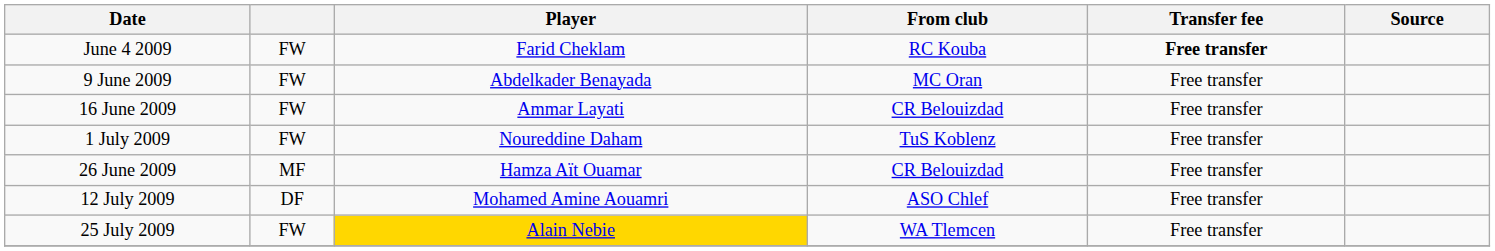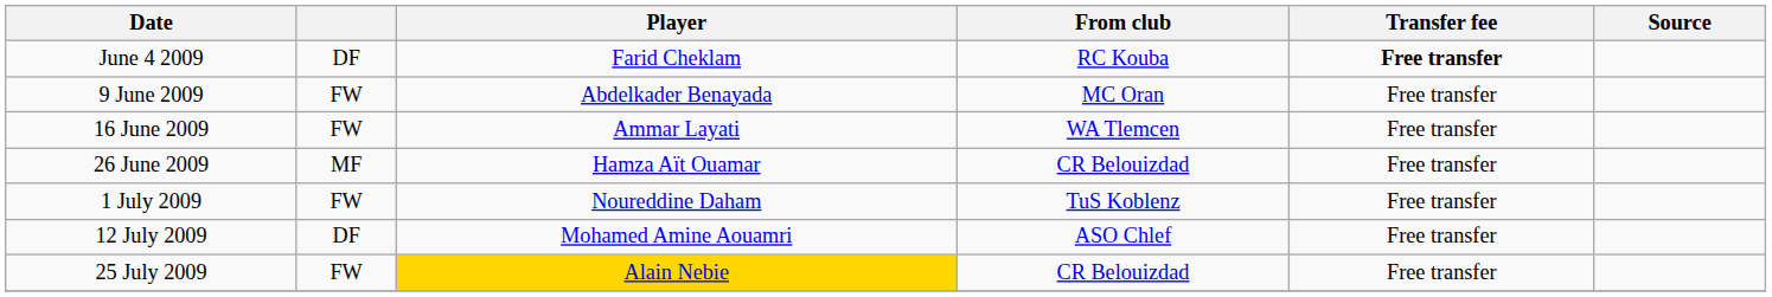June 4 2009 | column 2: FW -> DF
16 June 2009 | From club: CR Belouizdad -> WA Tlemcen
rows swapped: 26 June 2009 <-> 1 July 2009
25 July 2009 | From club: WA Tlemcen -> CR Belouizdad
